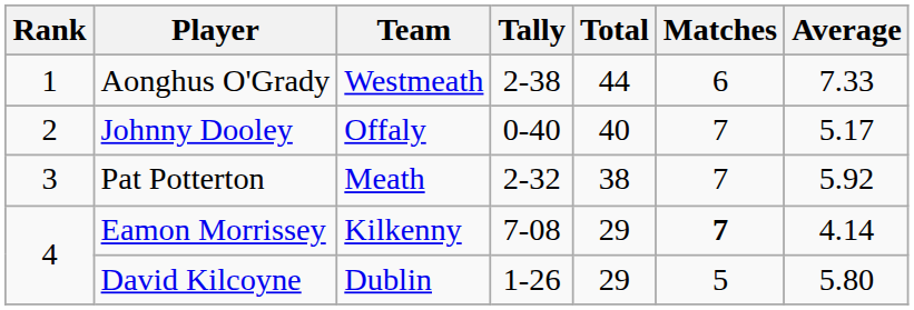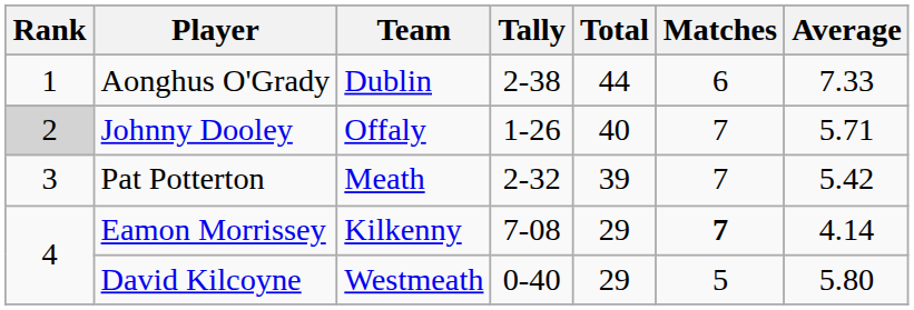Aonghus O'Grady | Team: Westmeath -> Dublin
Johnny Dooley | Rank: no background -> lightgrey background
Johnny Dooley | Tally: 0-40 -> 1-26
Johnny Dooley | Average: 5.17 -> 5.71
Pat Potterton | Total: 38 -> 39
Pat Potterton | Average: 5.92 -> 5.42
David Kilcoyne | Team: Dublin -> Westmeath
David Kilcoyne | Tally: 1-26 -> 0-40
